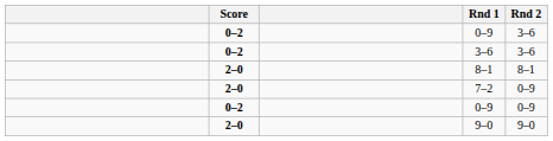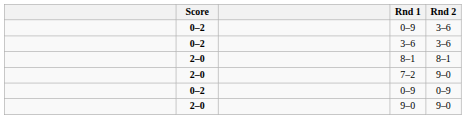7–2 | Rnd 2: 0–9 -> 9–0
